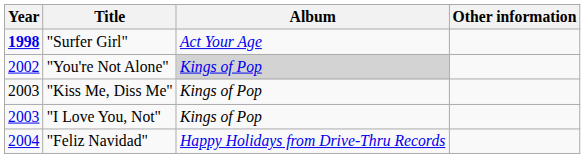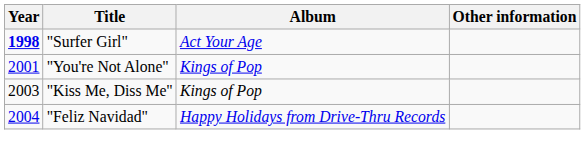"You're Not Alone" | Year: 2002 -> 2001
"You're Not Alone" | Album: lightgrey background -> no background
- row: 2003 | "I Love You, Not" | Kings of Pop
